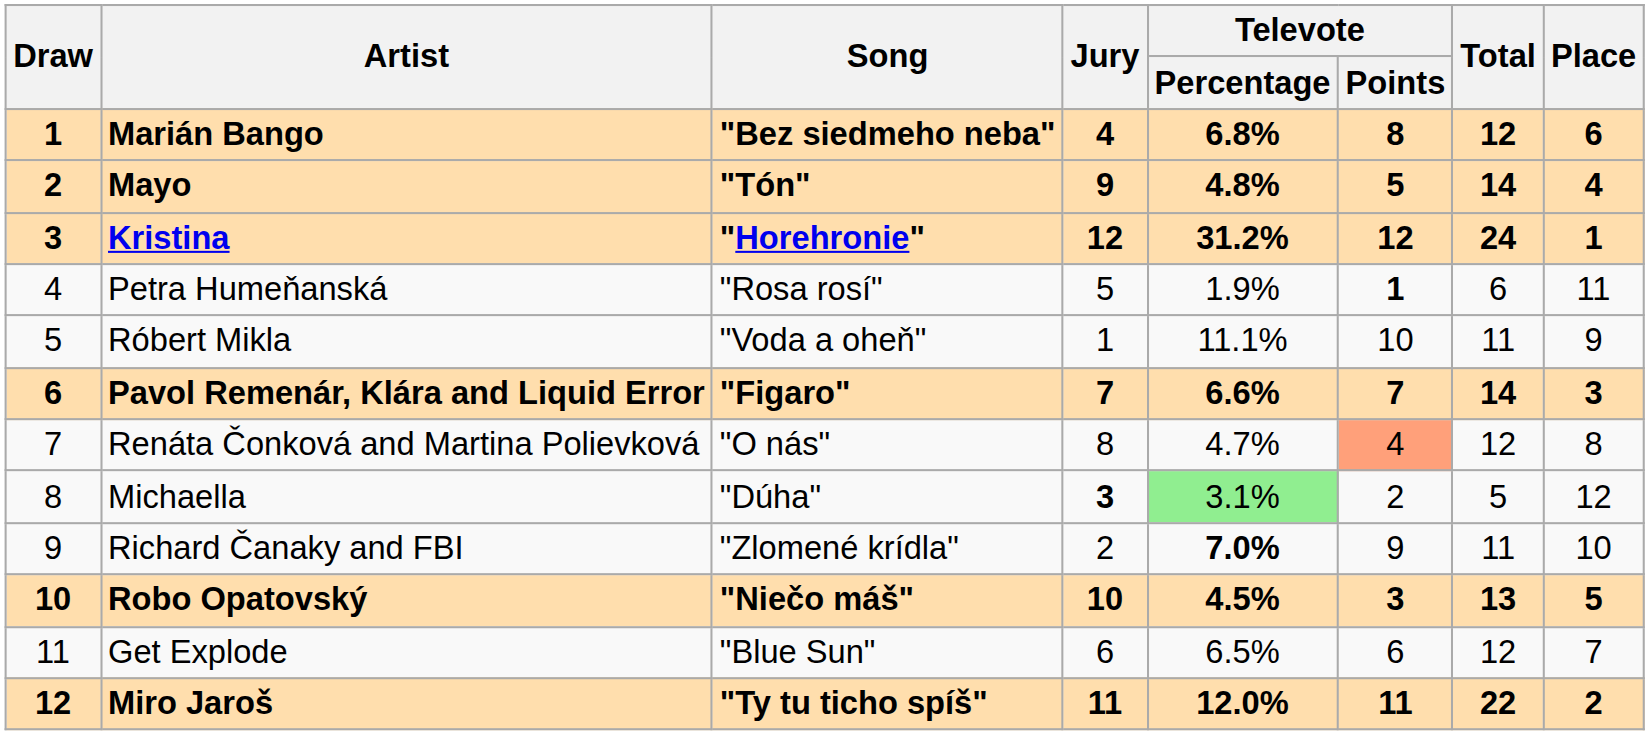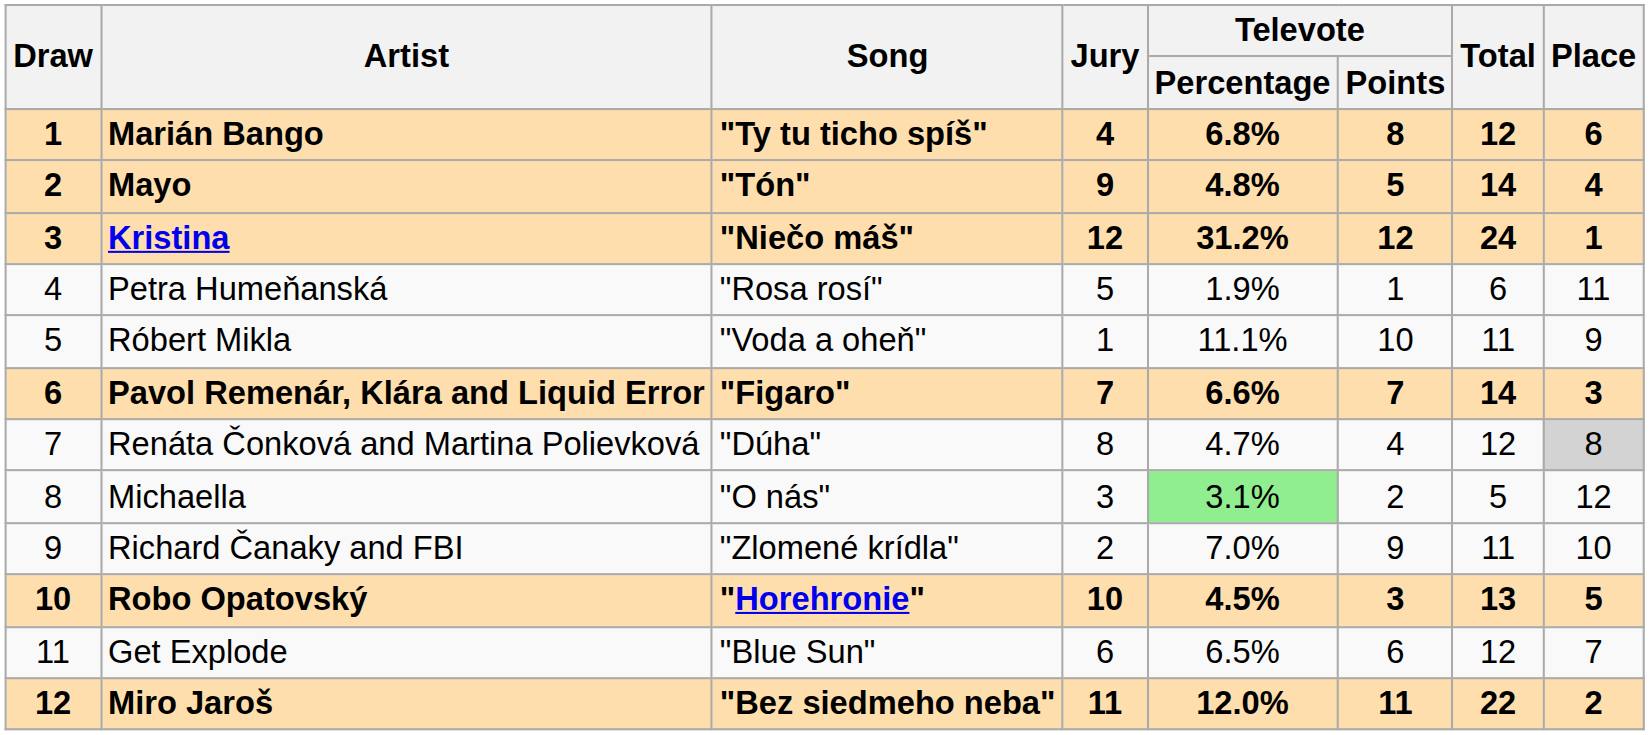Marián Bango | Song: "Bez siedmeho neba" -> "Ty tu ticho spíš"
Kristina | Song: "Horehronie" -> "Niečo máš"
Petra Humeňanská | Televote / Points: bold -> normal
Renáta Čonková and Martina Polievková | Song: "O nás" -> "Dúha"
Renáta Čonková and Martina Polievková | Televote / Points: lightsalmon background -> no background
Renáta Čonková and Martina Polievková | Place: no background -> lightgrey background
Michaella | Song: "Dúha" -> "O nás"
Michaella | Jury: bold -> normal
Richard Čanaky and FBI | Televote / Percentage: bold -> normal
Robo Opatovský | Song: "Niečo máš" -> "Horehronie"
Miro Jaroš | Song: "Ty tu ticho spíš" -> "Bez siedmeho neba"
